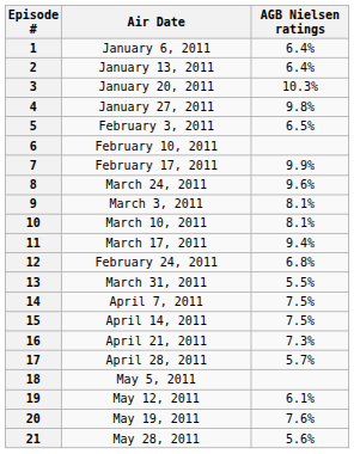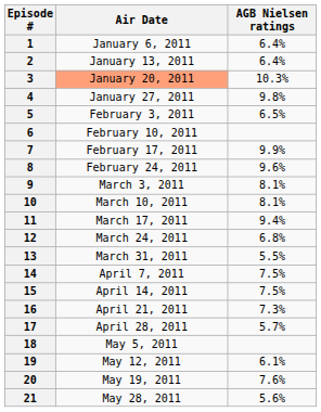3 | Air Date: no background -> lightsalmon background
8 | Air Date: March 24, 2011 -> February 24, 2011
12 | Air Date: February 24, 2011 -> March 24, 2011
